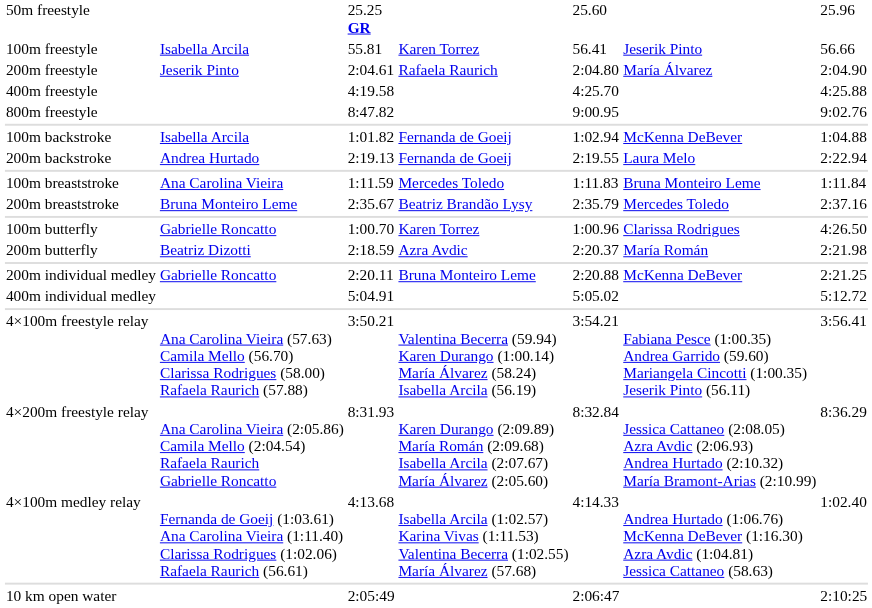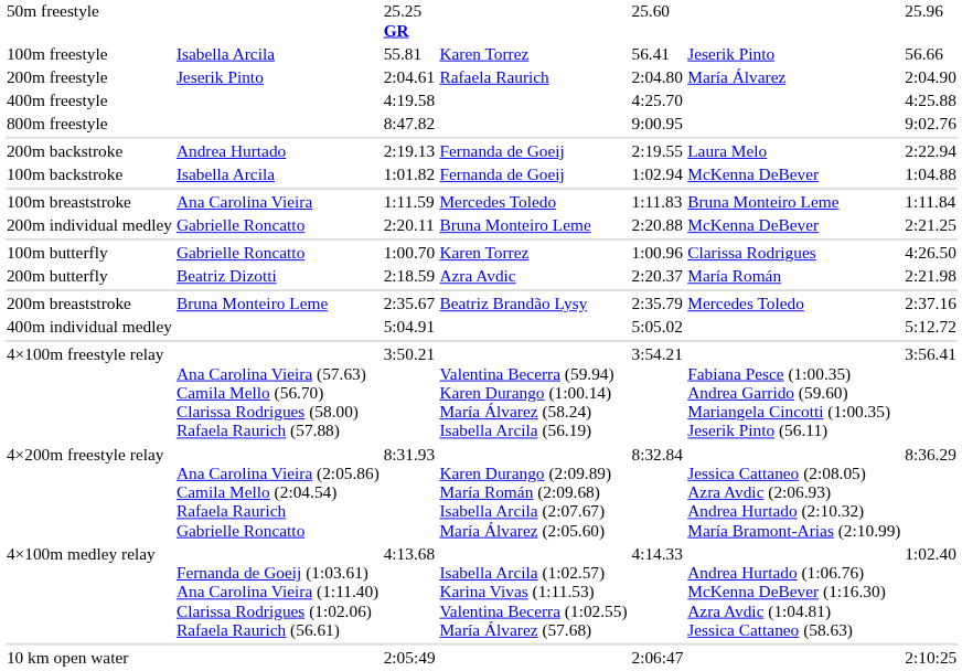rows swapped: 100m backstroke <-> 200m backstroke
rows swapped: 200m breaststroke <-> 200m individual medley
